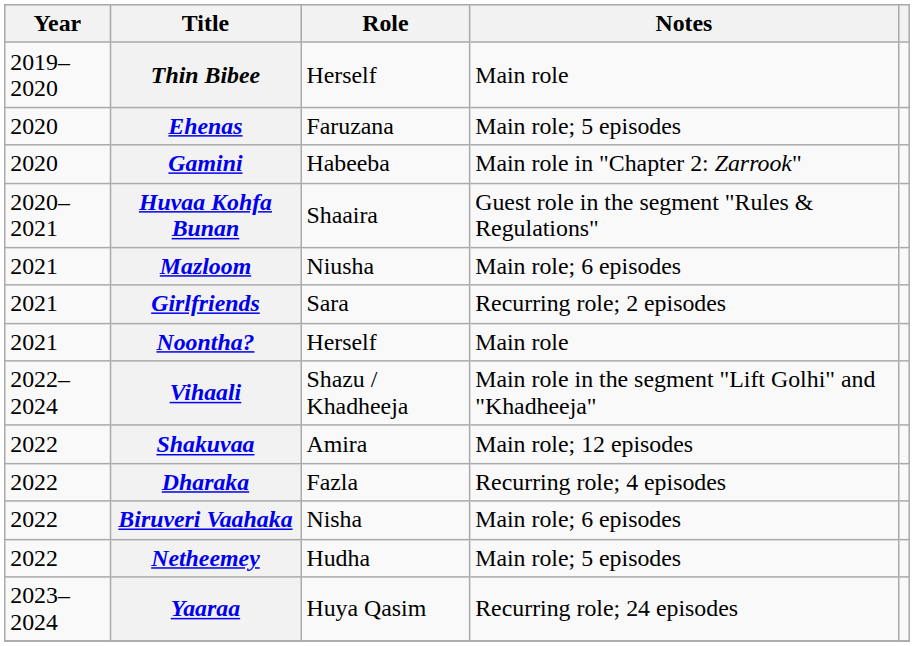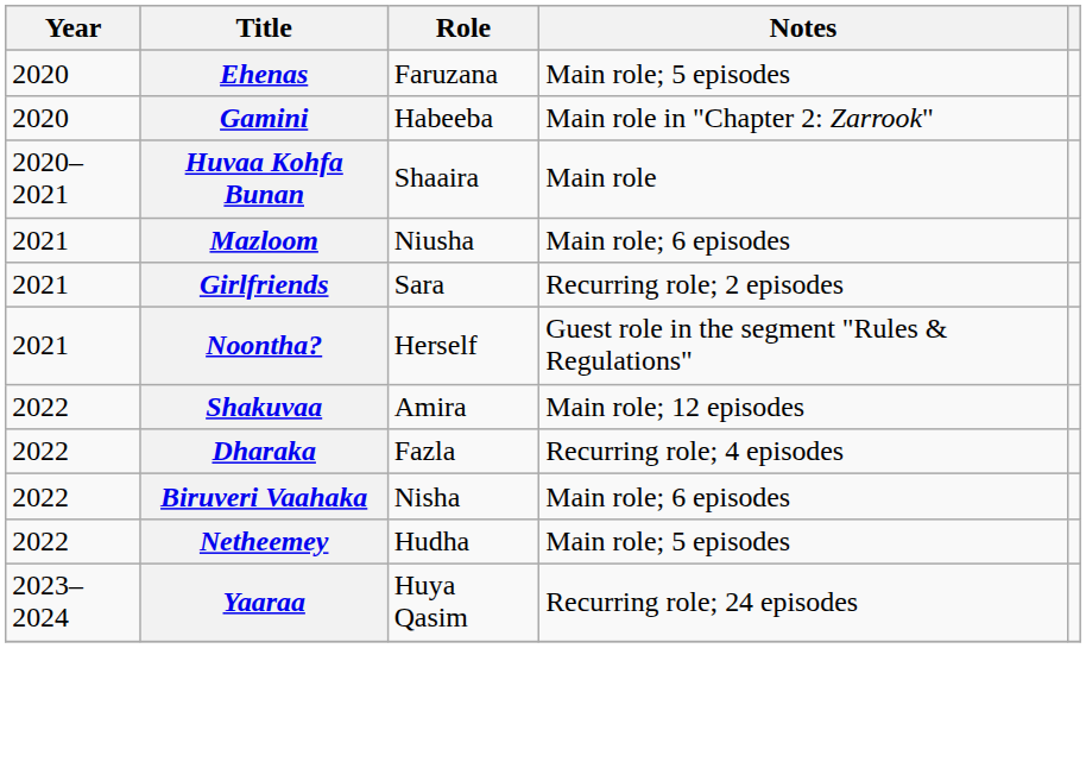- row: 2019–2020 | Thin Bibee | Herself | Main role
Huvaa Kohfa Bunan | Notes: Guest role in the segment "Rules & Regulations" -> Main role
Noontha? | Notes: Main role -> Guest role in the segment "Rules & Regulations"
- row: 2022–2024 | Vihaali | Shazu / Khadheeja | Main role in the segment "Lift Golhi" and "Khadheeja"
